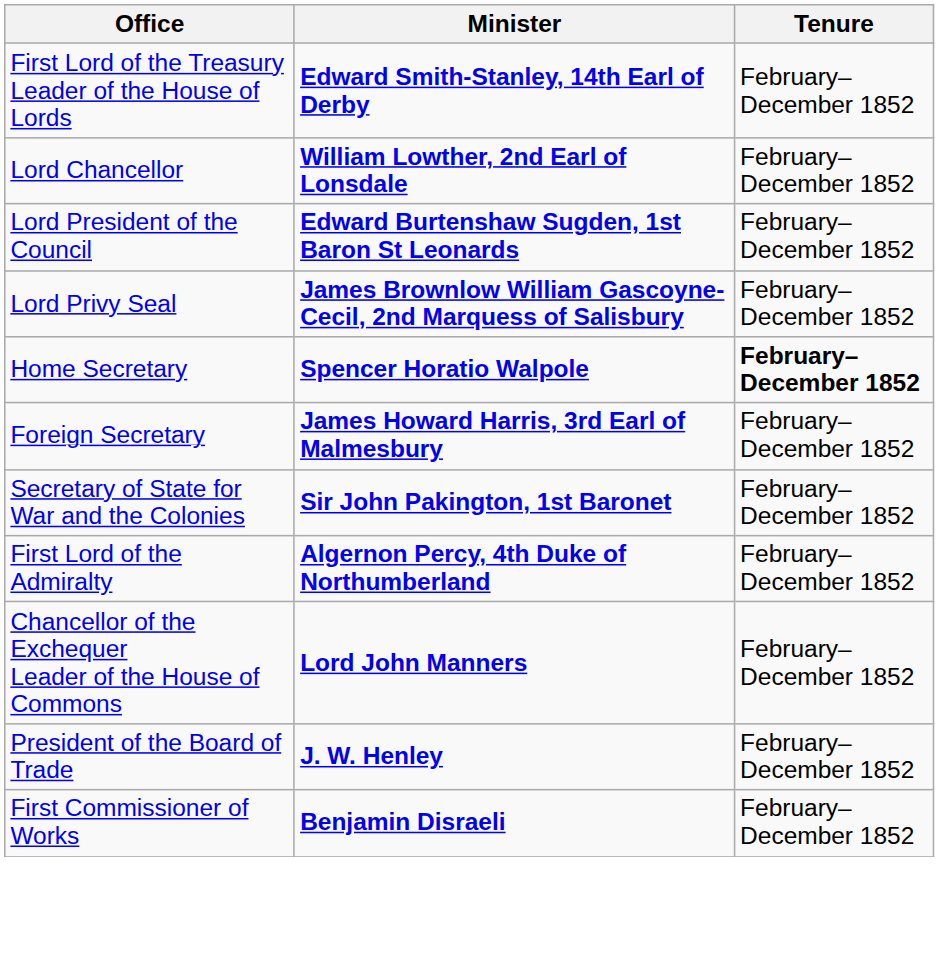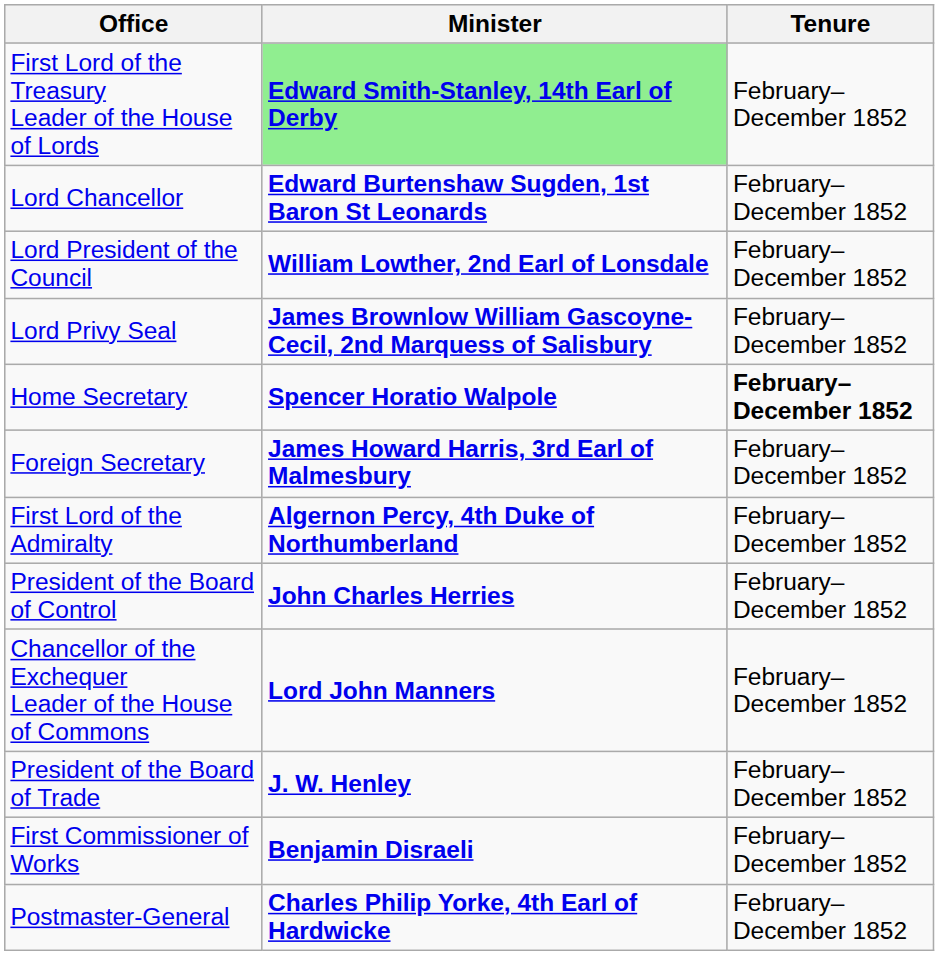First Lord of the Treasury Leader of the House of Lords | Minister: no background -> lightgreen background
Lord Chancellor | Minister: William Lowther, 2nd Earl of Lonsdale -> Edward Burtenshaw Sugden, 1st Baron St Leonards
Lord President of the Council | Minister: Edward Burtenshaw Sugden, 1st Baron St Leonards -> William Lowther, 2nd Earl of Lonsdale
- row: Secretary of State for War and the Colonies | Sir John Pakington, 1st Baronet | February–December 1852
+ row: President of the Board of Control | John Charles Herries | February–December 1852
+ row: Postmaster-General | Charles Philip Yorke, 4th Earl of Hardwicke | February–December 1852
